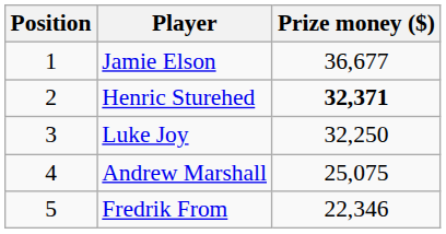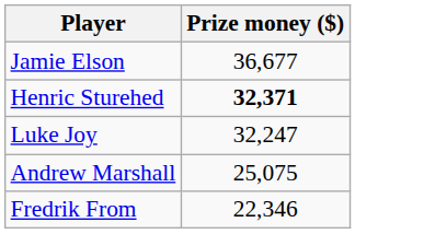- column: Position | 1 | 2 | 3 | 4 | 5
Luke Joy | Prize money ($): 32,250 -> 32,247
